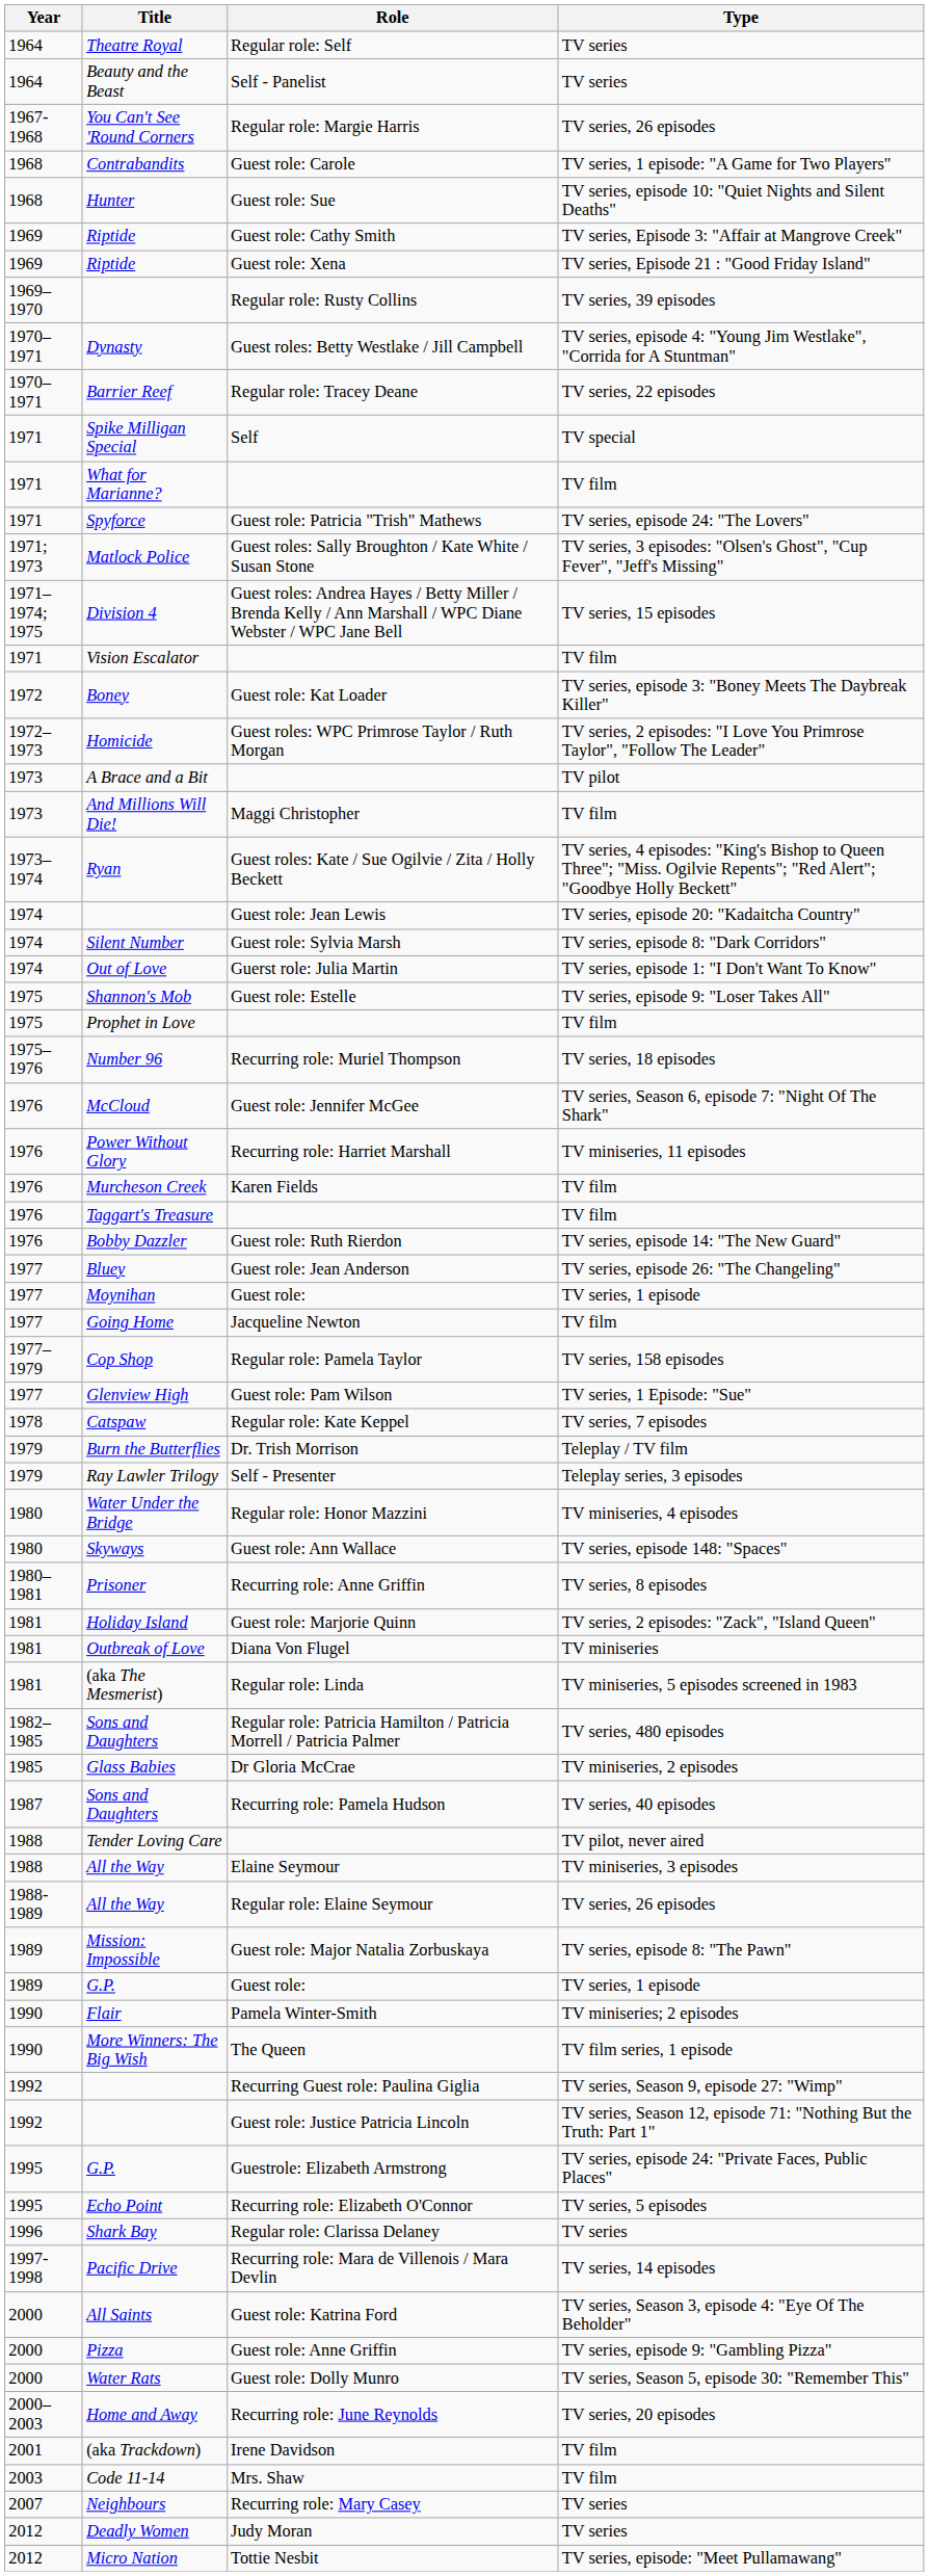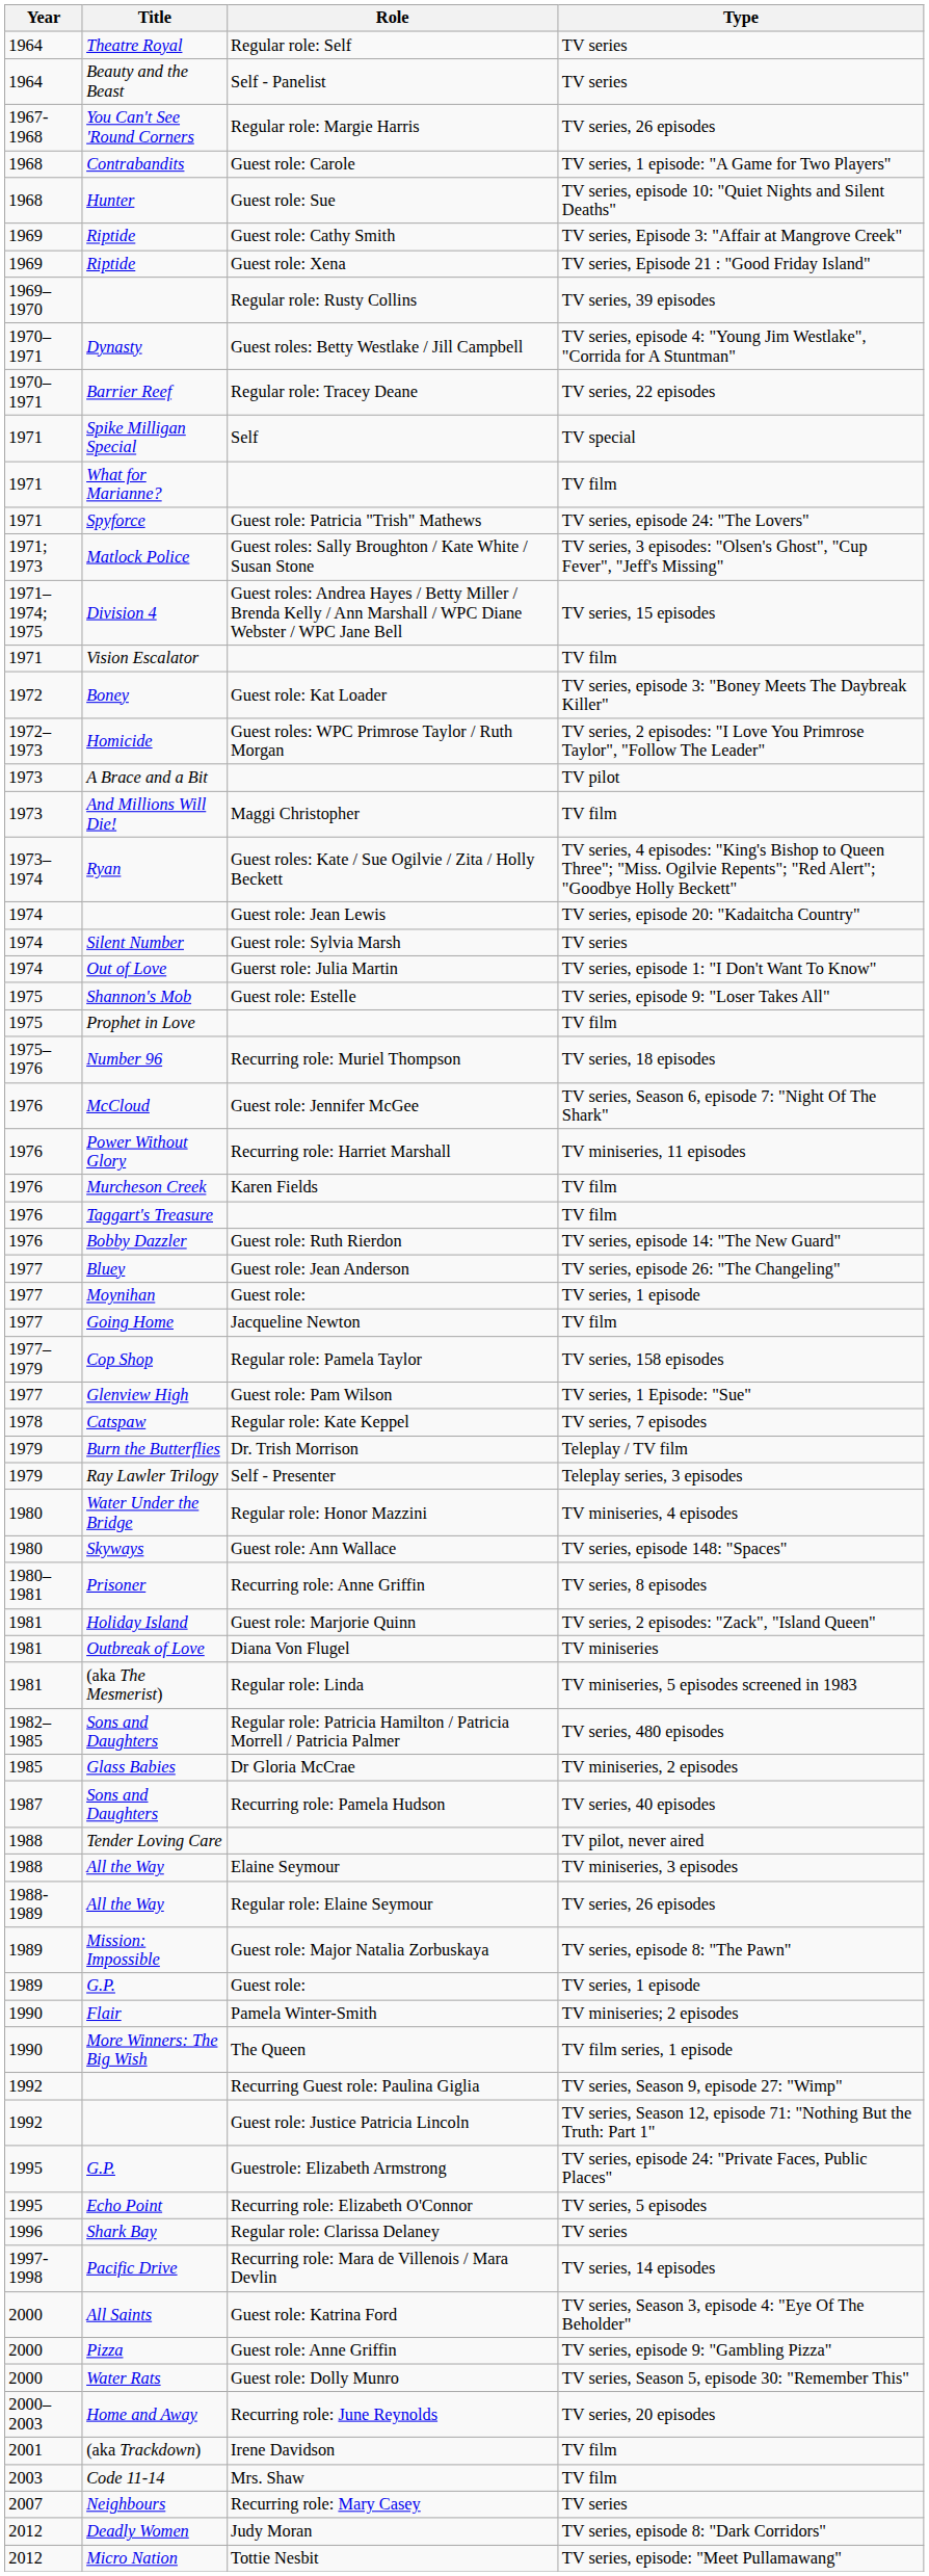Guest role: Sylvia Marsh | Type: TV series, episode 8: "Dark Corridors" -> TV series
Judy Moran | Type: TV series -> TV series, episode 8: "Dark Corridors"
